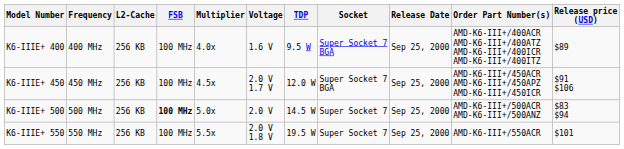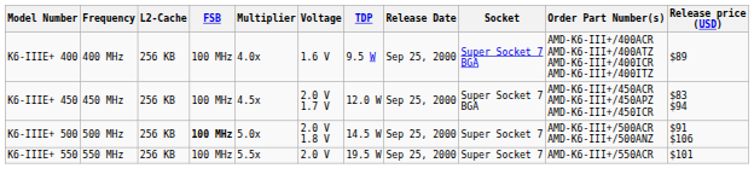columns swapped: Socket <-> Release Date
K6-IIIE+ 450 | Release price (USD): $91 $106 -> $83 $94
K6-IIIE+ 500 | Voltage: 2.0 V -> 2.0 V 1.8 V
K6-IIIE+ 500 | Release price (USD): $83 $94 -> $91 $106
K6-IIIE+ 550 | Voltage: 2.0 V 1.8 V -> 2.0 V
